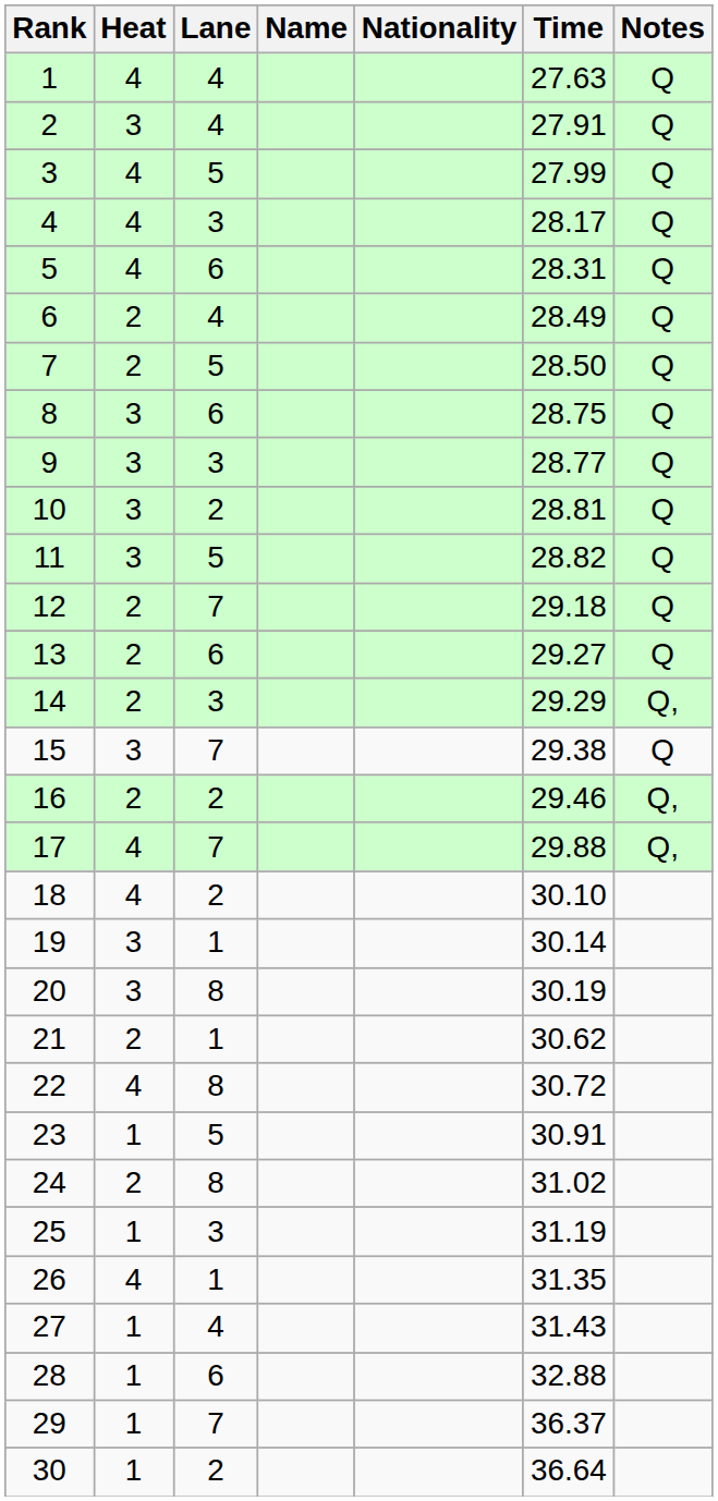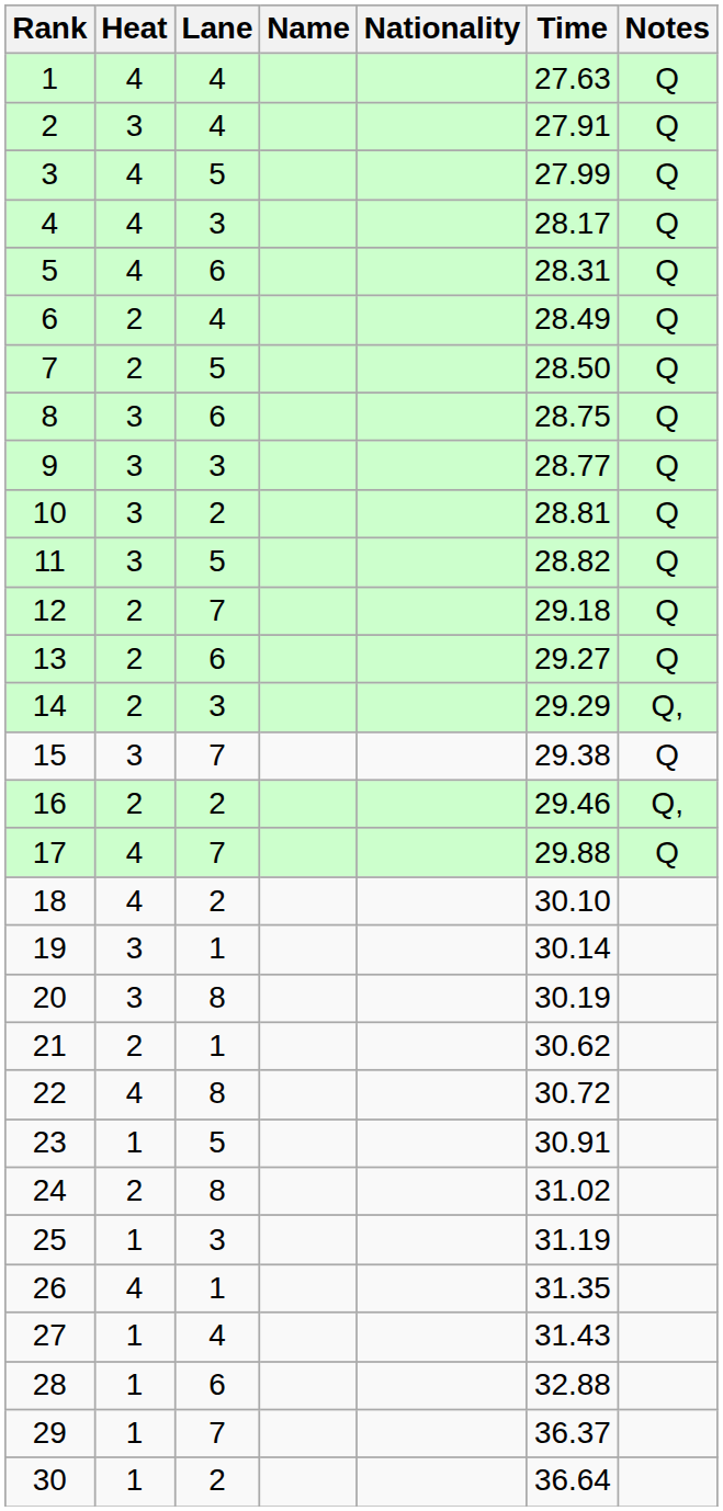17 | Notes: Q, -> Q
